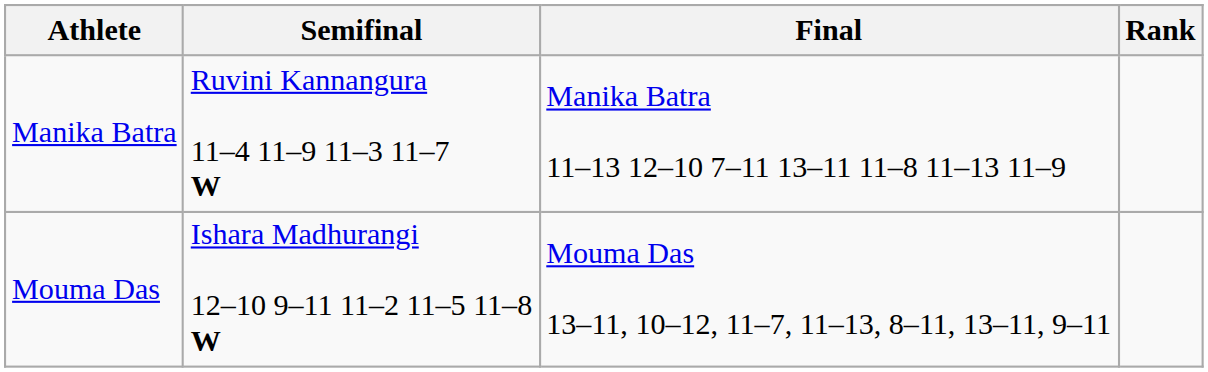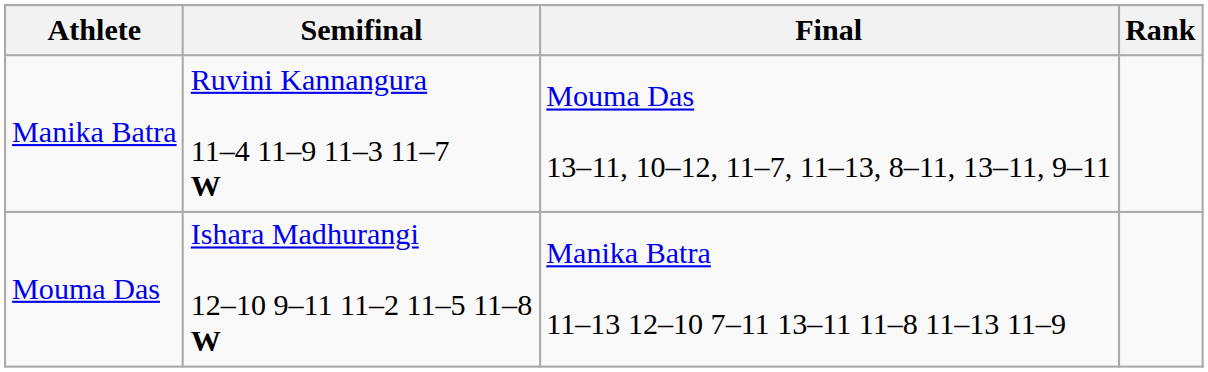Manika Batra | Final: Manika Batra 11–13 12–10 7–11 13–11 11–8 11–13 11–9 -> Mouma Das 13–11, 10–12, 11–7, 11–13, 8–11, 13–11, 9–11
Mouma Das | Final: Mouma Das 13–11, 10–12, 11–7, 11–13, 8–11, 13–11, 9–11 -> Manika Batra 11–13 12–10 7–11 13–11 11–8 11–13 11–9
